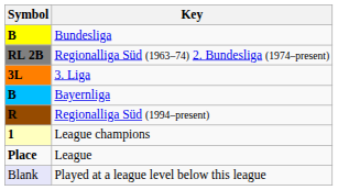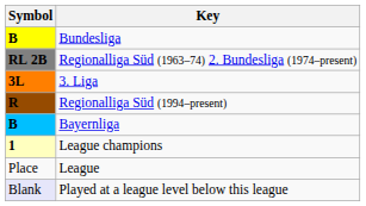rows swapped: Regionalliga Süd (1994–present) <-> Bayernliga
League | Symbol: bold -> normal
